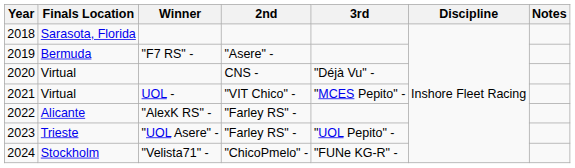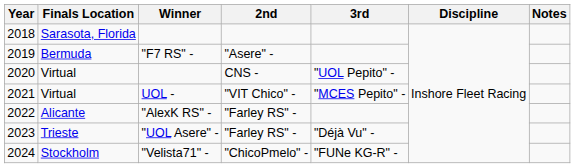2020 | 3rd: "Déjà Vu" - -> "UOL Pepito" -
2023 | 3rd: "UOL Pepito" - -> "Déjà Vu" -
